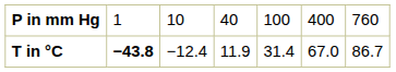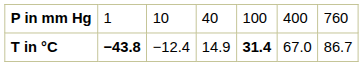T in °C | column 4: 11.9 -> 14.9
T in °C | column 5: normal -> bold
